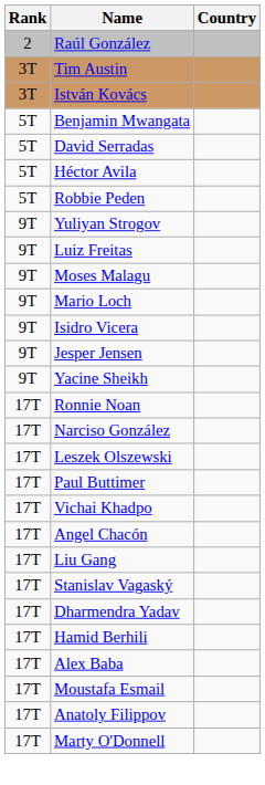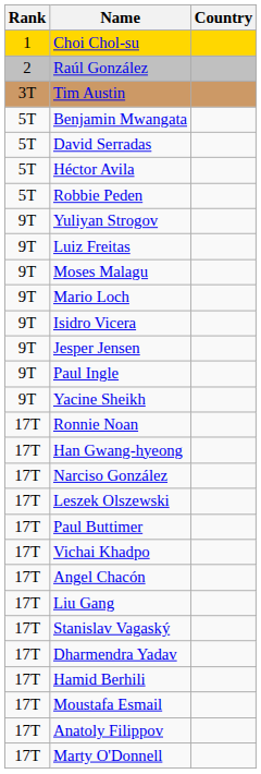+ row: 1 | Choi Chol-su
- row: 3T | István Kovács
+ row: 9T | Paul Ingle
+ row: 17T | Han Gwang-hyeong
- row: 17T | Alex Baba
